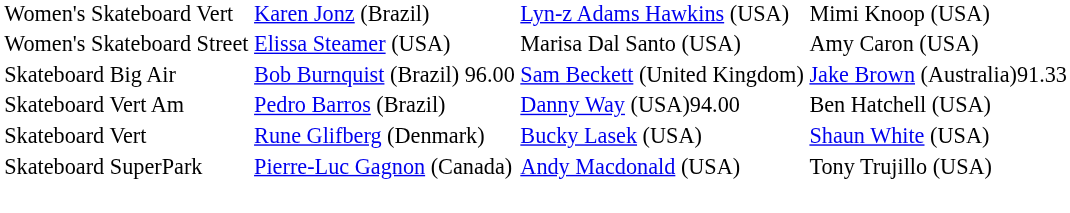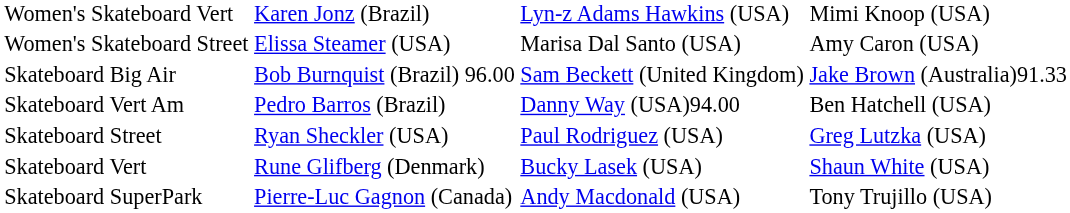+ row: Skateboard Street | Ryan Sheckler (USA) | Paul Rodriguez (USA) | Greg Lutzka (USA)
